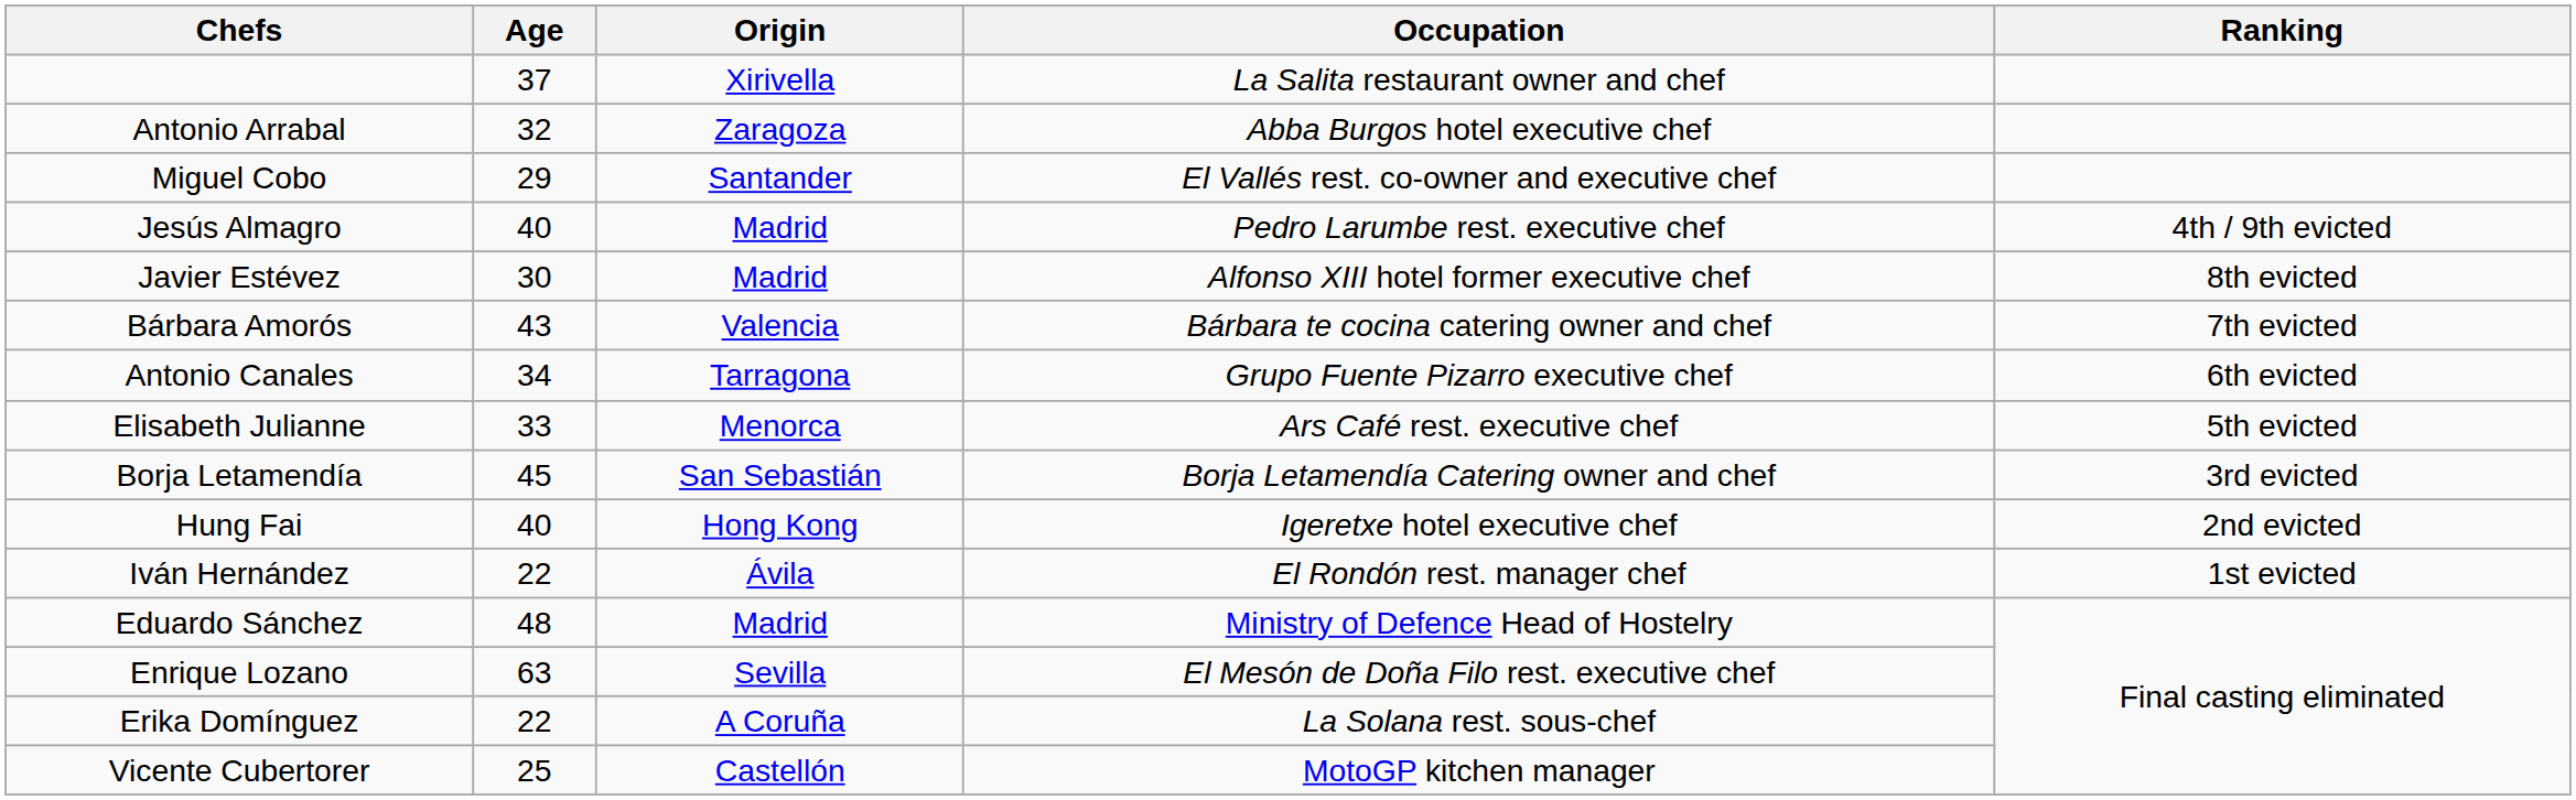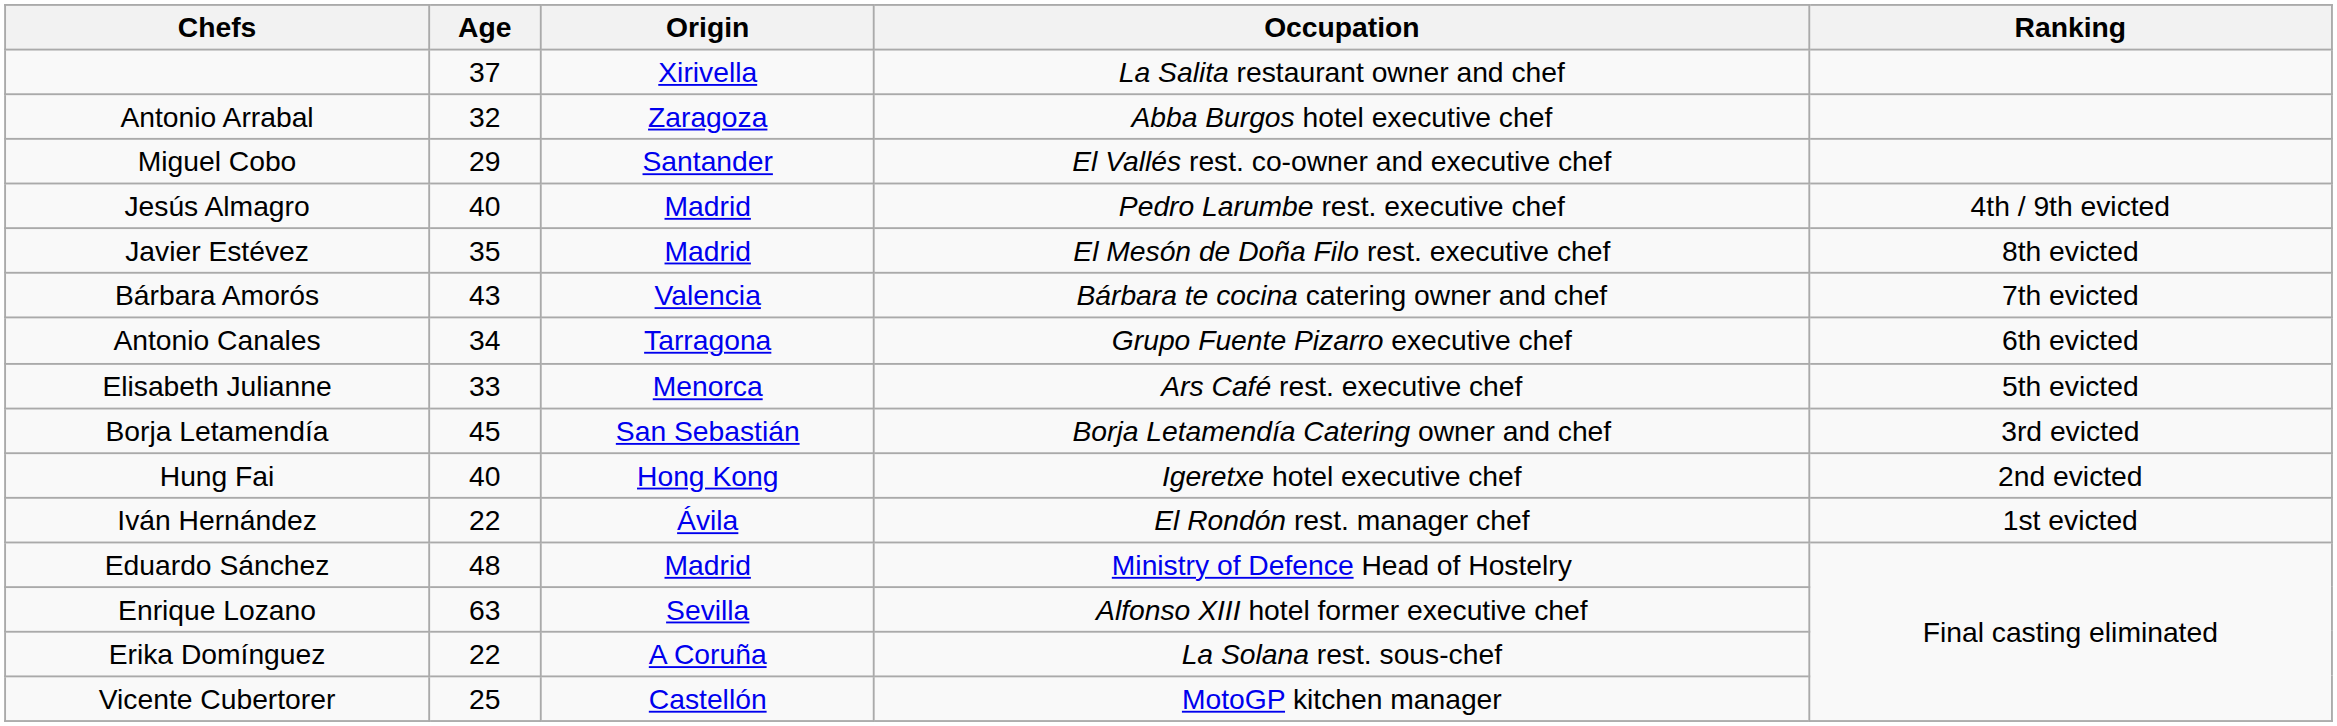Javier Estévez | Age: 30 -> 35
Javier Estévez | Occupation: Alfonso XIII hotel former executive chef -> El Mesón de Doña Filo rest. executive chef
Enrique Lozano | Occupation: El Mesón de Doña Filo rest. executive chef -> Alfonso XIII hotel former executive chef
